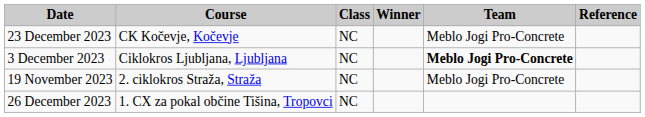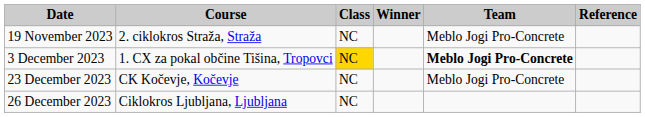rows swapped: 19 November 2023 <-> 23 December 2023
3 December 2023 | Course: Ciklokros Ljubljana, Ljubljana -> 1. CX za pokal občine Tišina, Tropovci
3 December 2023 | Class: no background -> gold background
26 December 2023 | Course: 1. CX za pokal občine Tišina, Tropovci -> Ciklokros Ljubljana, Ljubljana
